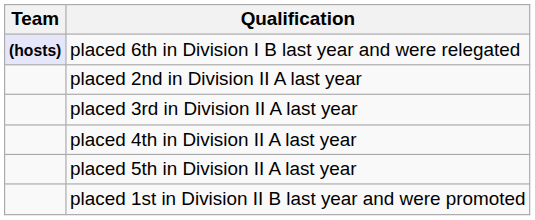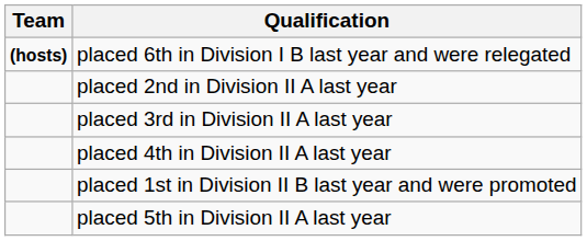placed 6th in Division I B last year and were relegated | Team: lavender background -> no background
rows swapped: placed 5th in Division II A last year <-> placed 1st in Division II B last year and were promoted
